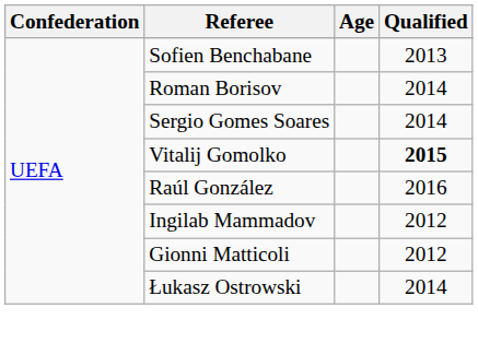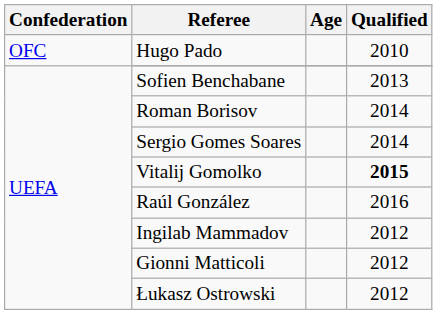+ row: OFC | Hugo Pado | 2010
Łukasz Ostrowski | Qualified: 2014 -> 2012
